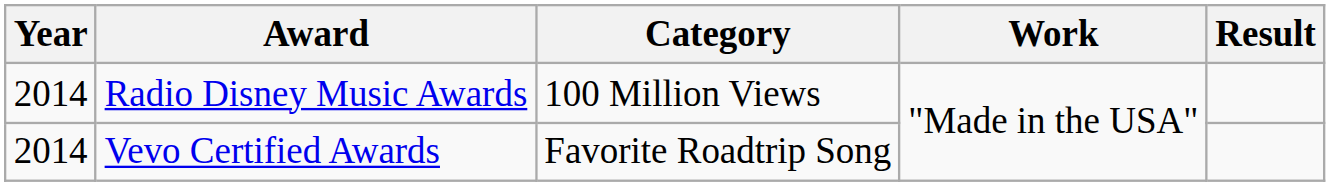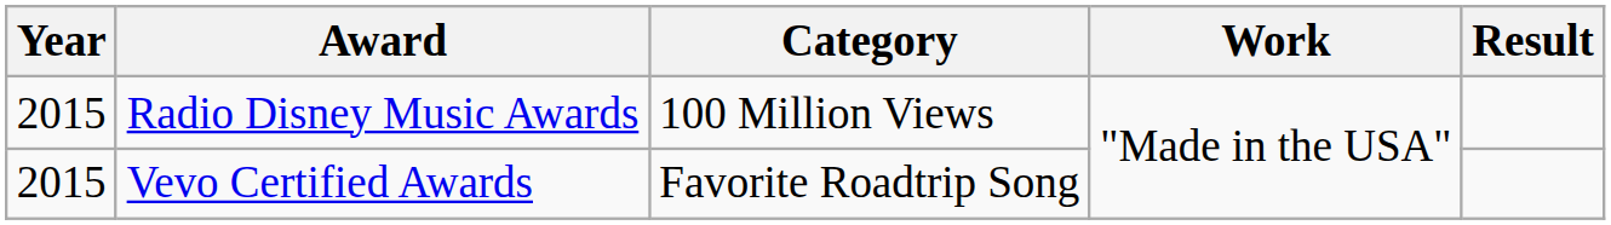Radio Disney Music Awards | Year: 2014 -> 2015
Vevo Certified Awards | Year: 2014 -> 2015
